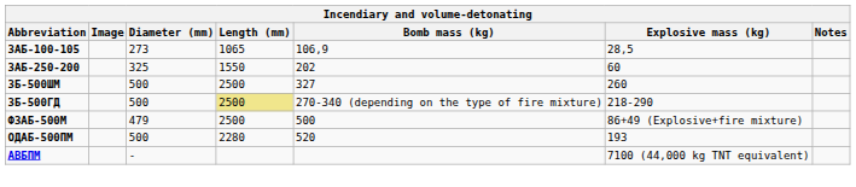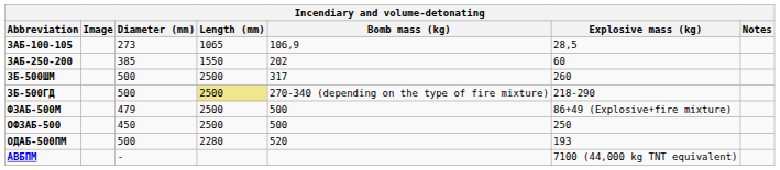ЗАБ-250-200 | Diameter (mm): 325 -> 385
ЗБ-500ШМ | Bomb mass (kg): 327 -> 317
+ row: ОФЗАБ-500 | 450 | 2500 | 500 | 250
